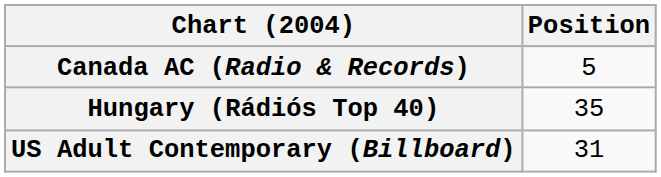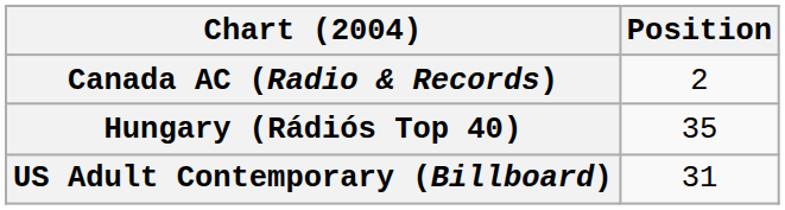Canada AC (Radio & Records) | Position: 5 -> 2
